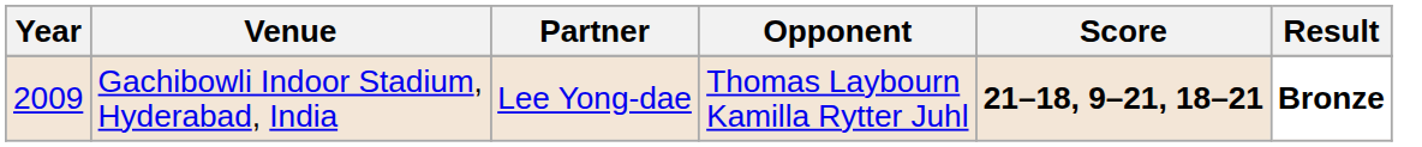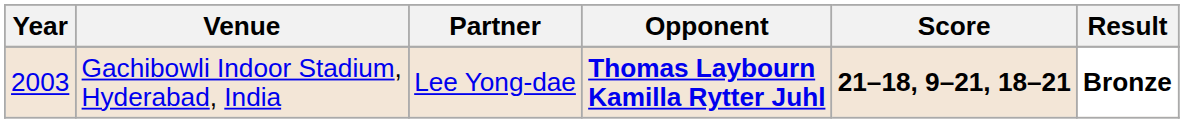Gachibowli Indoor Stadium, Hyderabad, India | Year: 2009 -> 2003
Gachibowli Indoor Stadium, Hyderabad, India | Opponent: normal -> bold
